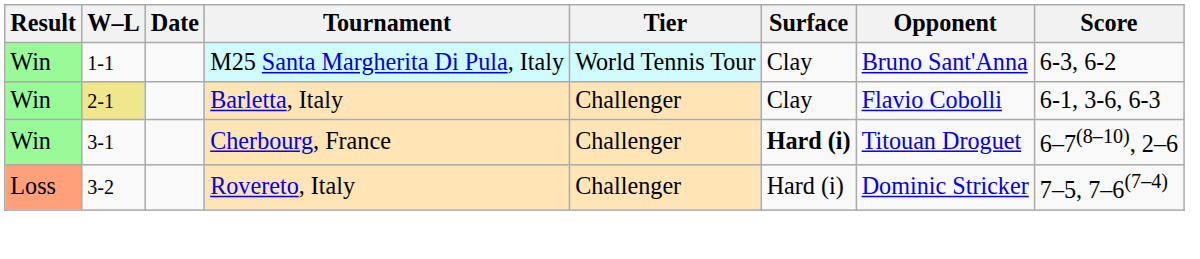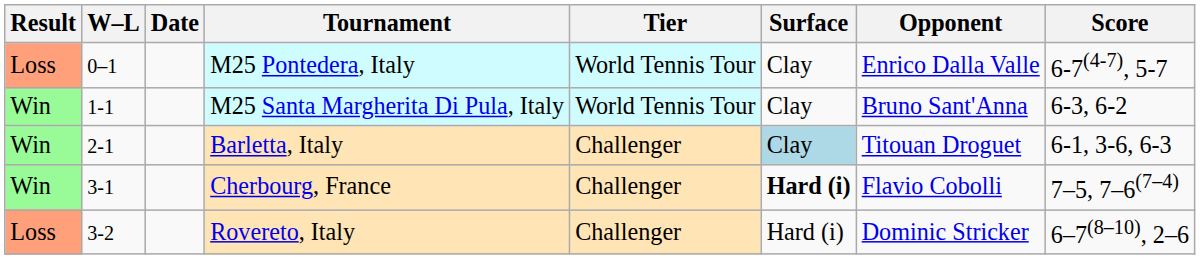+ row: Loss | 0–1 | M25 Pontedera, Italy | World Tennis Tour | Clay | Enrico Dalla Valle | 6-7(4-7), 5-7
Barletta, Italy | W–L: khaki background -> no background
Barletta, Italy | Surface: no background -> lightblue background
Barletta, Italy | Opponent: Flavio Cobolli -> Titouan Droguet
Cherbourg, France | Opponent: Titouan Droguet -> Flavio Cobolli
Cherbourg, France | Score: 6–7(8–10), 2–6 -> 7–5, 7–6(7–4)
Rovereto, Italy | Score: 7–5, 7–6(7–4) -> 6–7(8–10), 2–6
